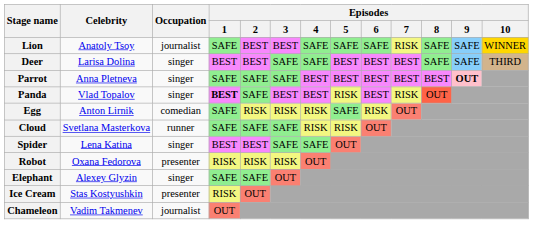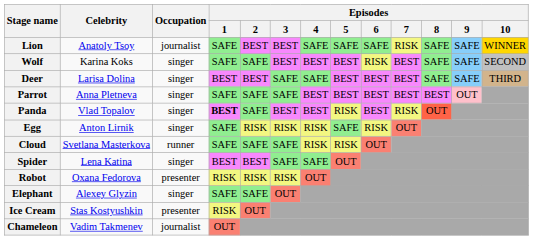+ row: Wolf | Karina Koks | singer | SAFE | SAFE | BEST | BEST | BEST | RISK | BEST | SAFE | SAFE | SECOND
Parrot | Episodes / 9: bold -> normal
Egg | Occupation: comedian -> singer
